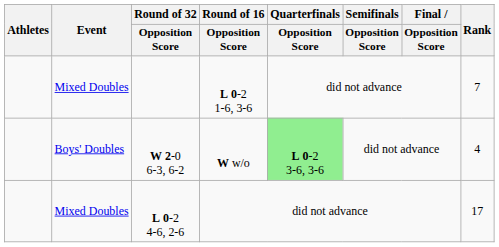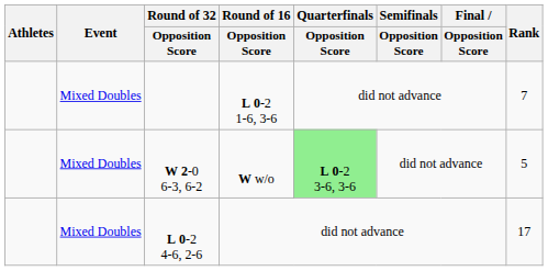W w/o | Event: Boys' Doubles -> Mixed Doubles
W w/o | Rank: 4 -> 5
